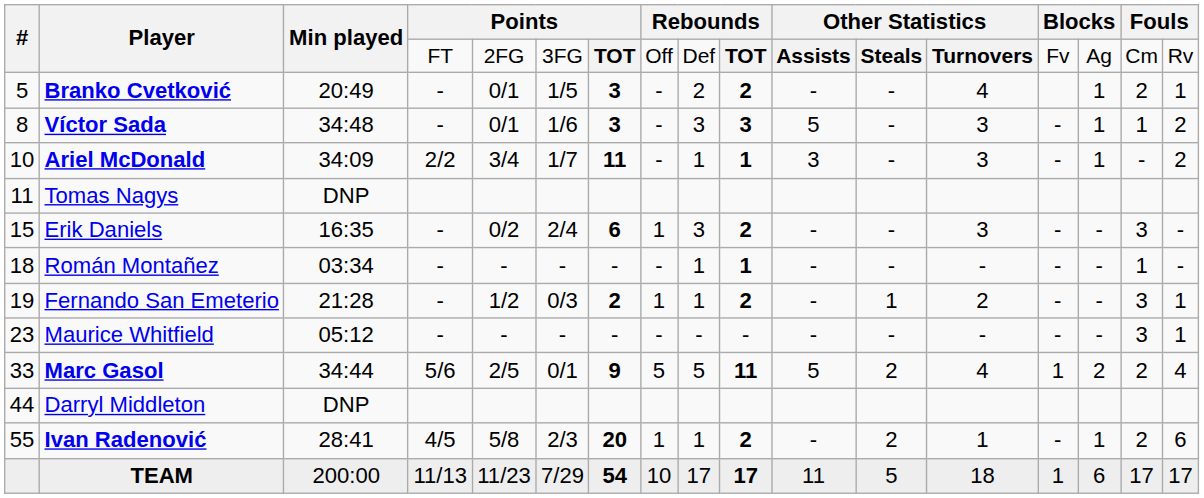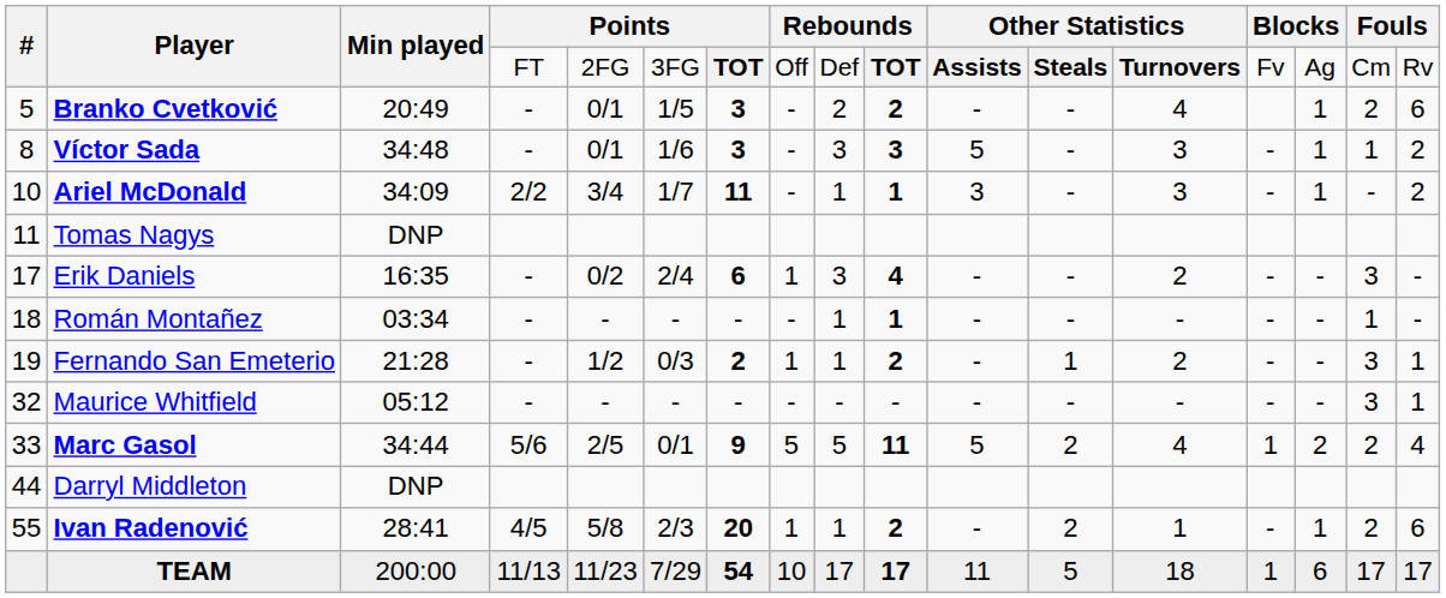Branko Cvetković | column 17: 1 -> 6
Erik Daniels | #: 15 -> 17
Erik Daniels | column 10: 2 -> 4
Erik Daniels | column 13: 3 -> 2
Maurice Whitfield | #: 23 -> 32
